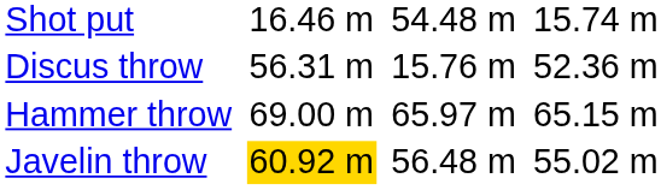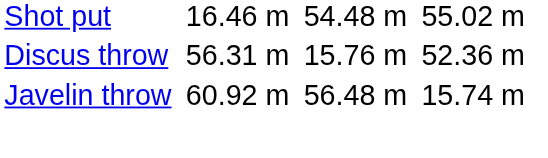Shot put | column 7: 15.74 m -> 55.02 m
- row: Hammer throw | 69.00 m | 65.97 m | 65.15 m
Javelin throw | column 3: gold background -> no background
Javelin throw | column 7: 55.02 m -> 15.74 m
